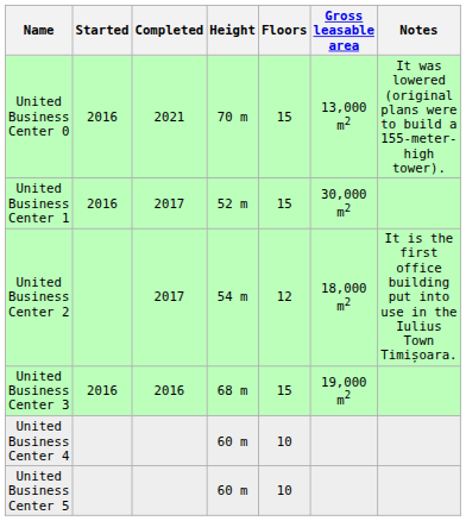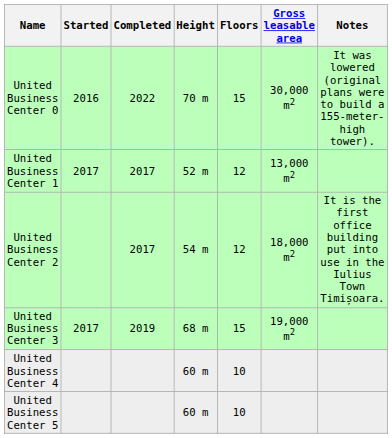United Business Center 0 | Completed: 2021 -> 2022
United Business Center 0 | Gross leasable area: 13,000 m2 -> 30,000 m2
United Business Center 1 | Started: 2016 -> 2017
United Business Center 1 | Floors: 15 -> 12
United Business Center 1 | Gross leasable area: 30,000 m2 -> 13,000 m2
United Business Center 3 | Started: 2016 -> 2017
United Business Center 3 | Completed: 2016 -> 2019
